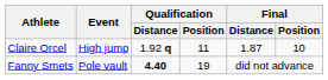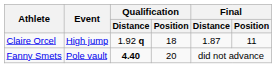Claire Orcel | Qualification / Position: 11 -> 18
Claire Orcel | Final / Position: 10 -> 11
Fanny Smets | Qualification / Position: 19 -> 20
